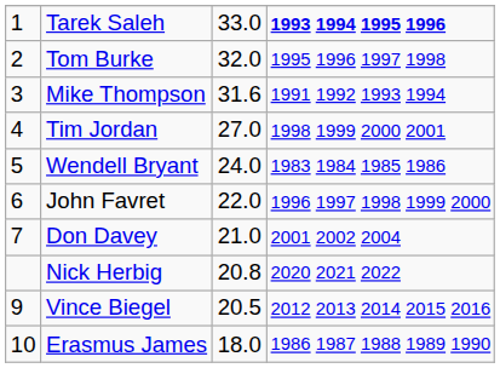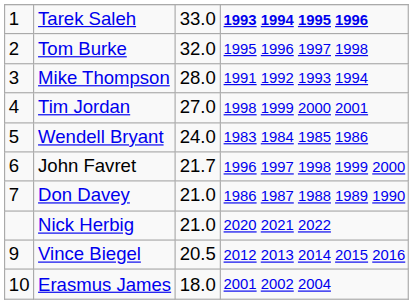Mike Thompson | column 3: 31.6 -> 28.0
John Favret | column 3: 22.0 -> 21.7
Don Davey | column 4: 2001 2002 2004 -> 1986 1987 1988 1989 1990
Nick Herbig | column 3: 20.8 -> 21.0
Erasmus James | column 4: 1986 1987 1988 1989 1990 -> 2001 2002 2004
